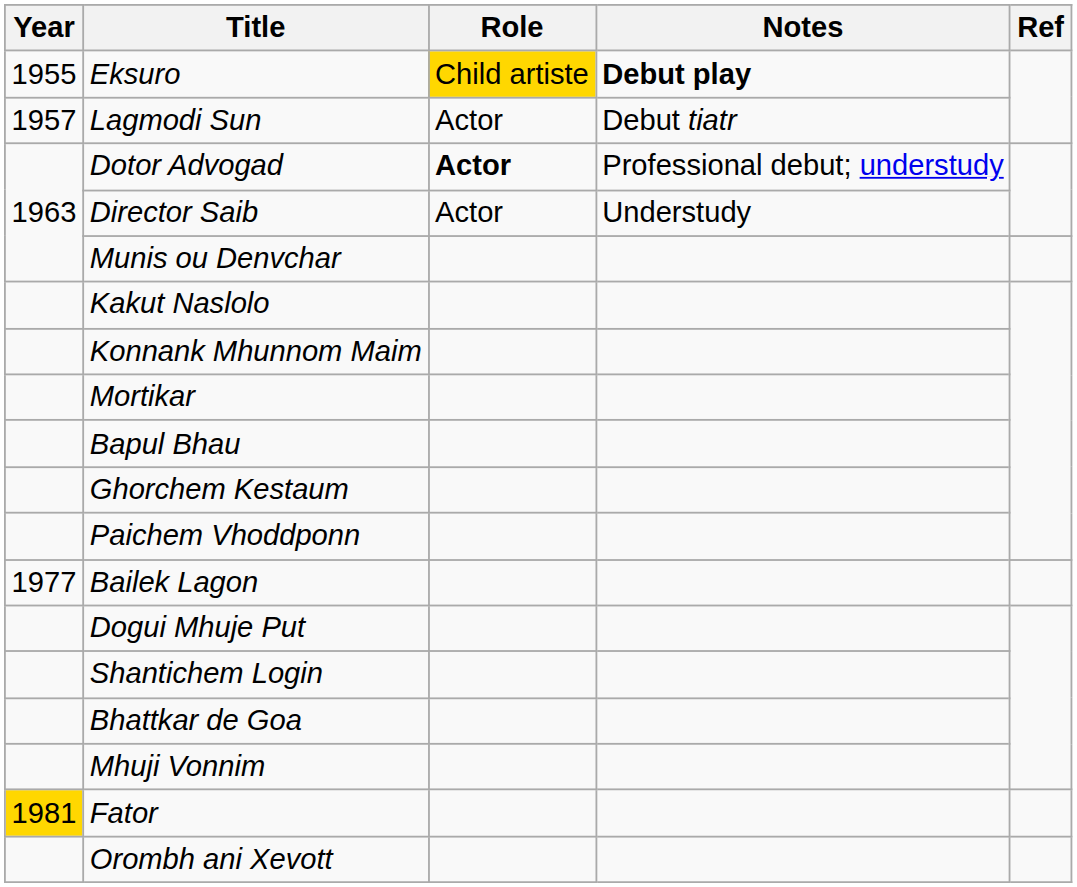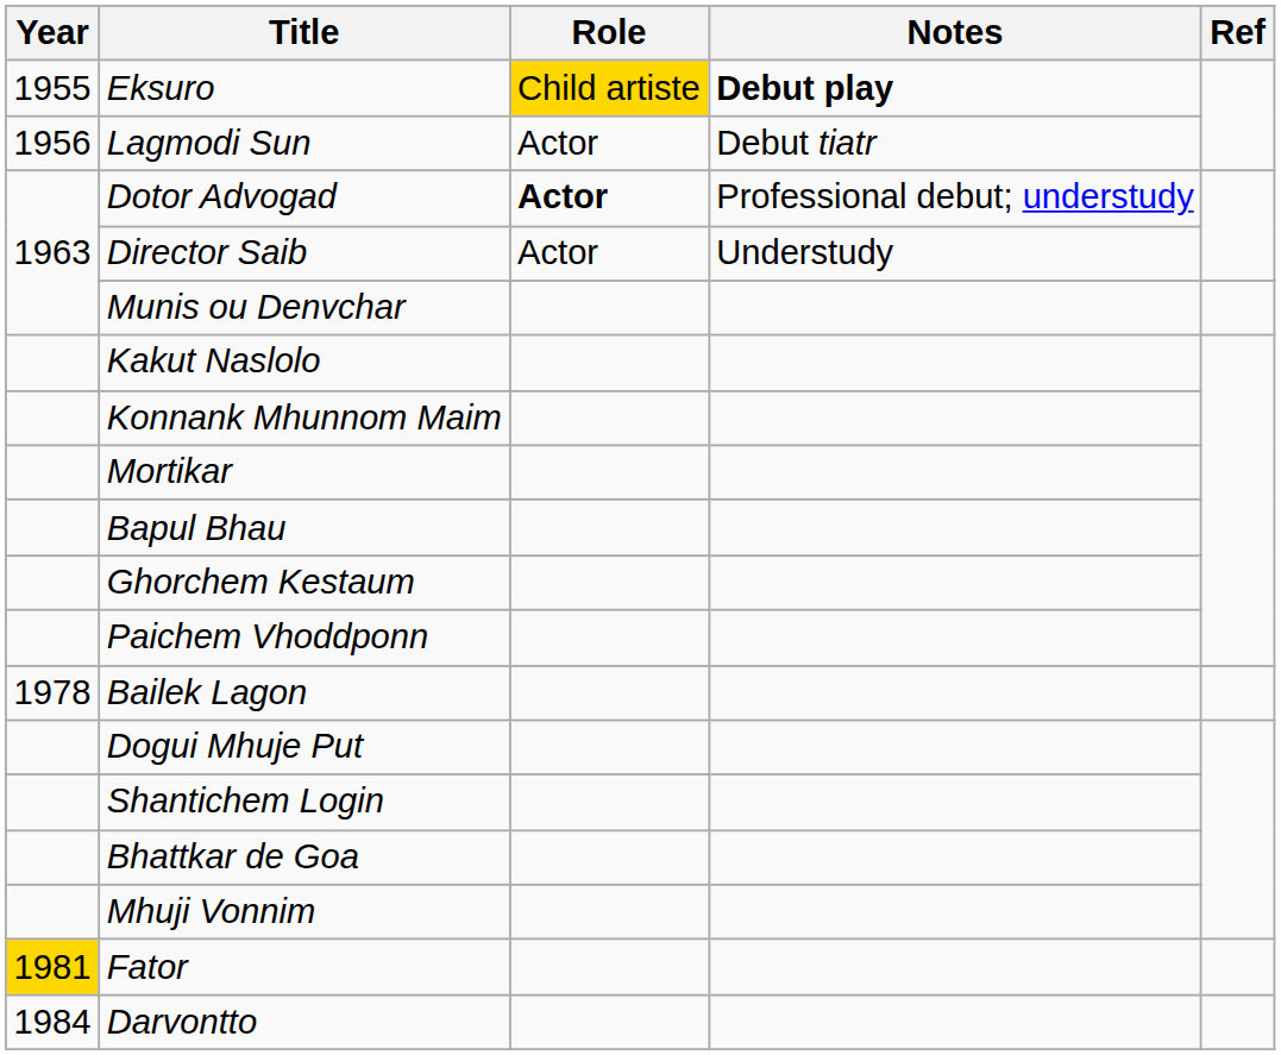Lagmodi Sun | Year: 1957 -> 1956
Bailek Lagon | Year: 1977 -> 1978
- row: Orombh ani Xevott
+ row: 1984 | Darvontto
